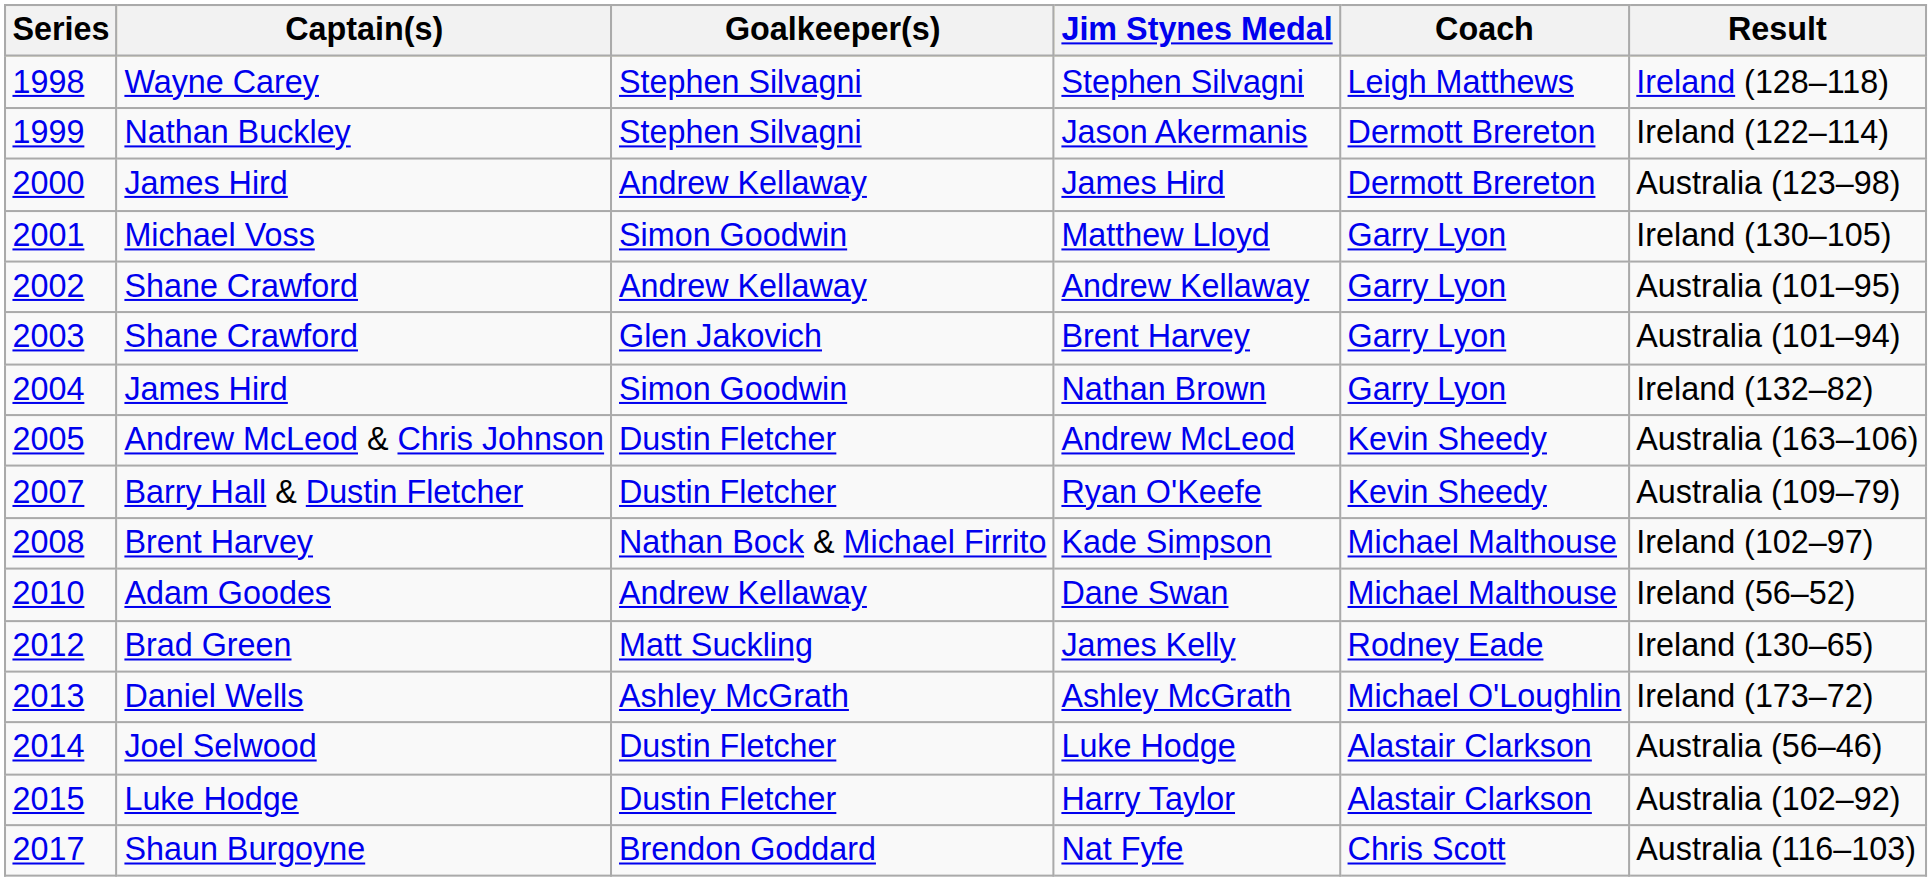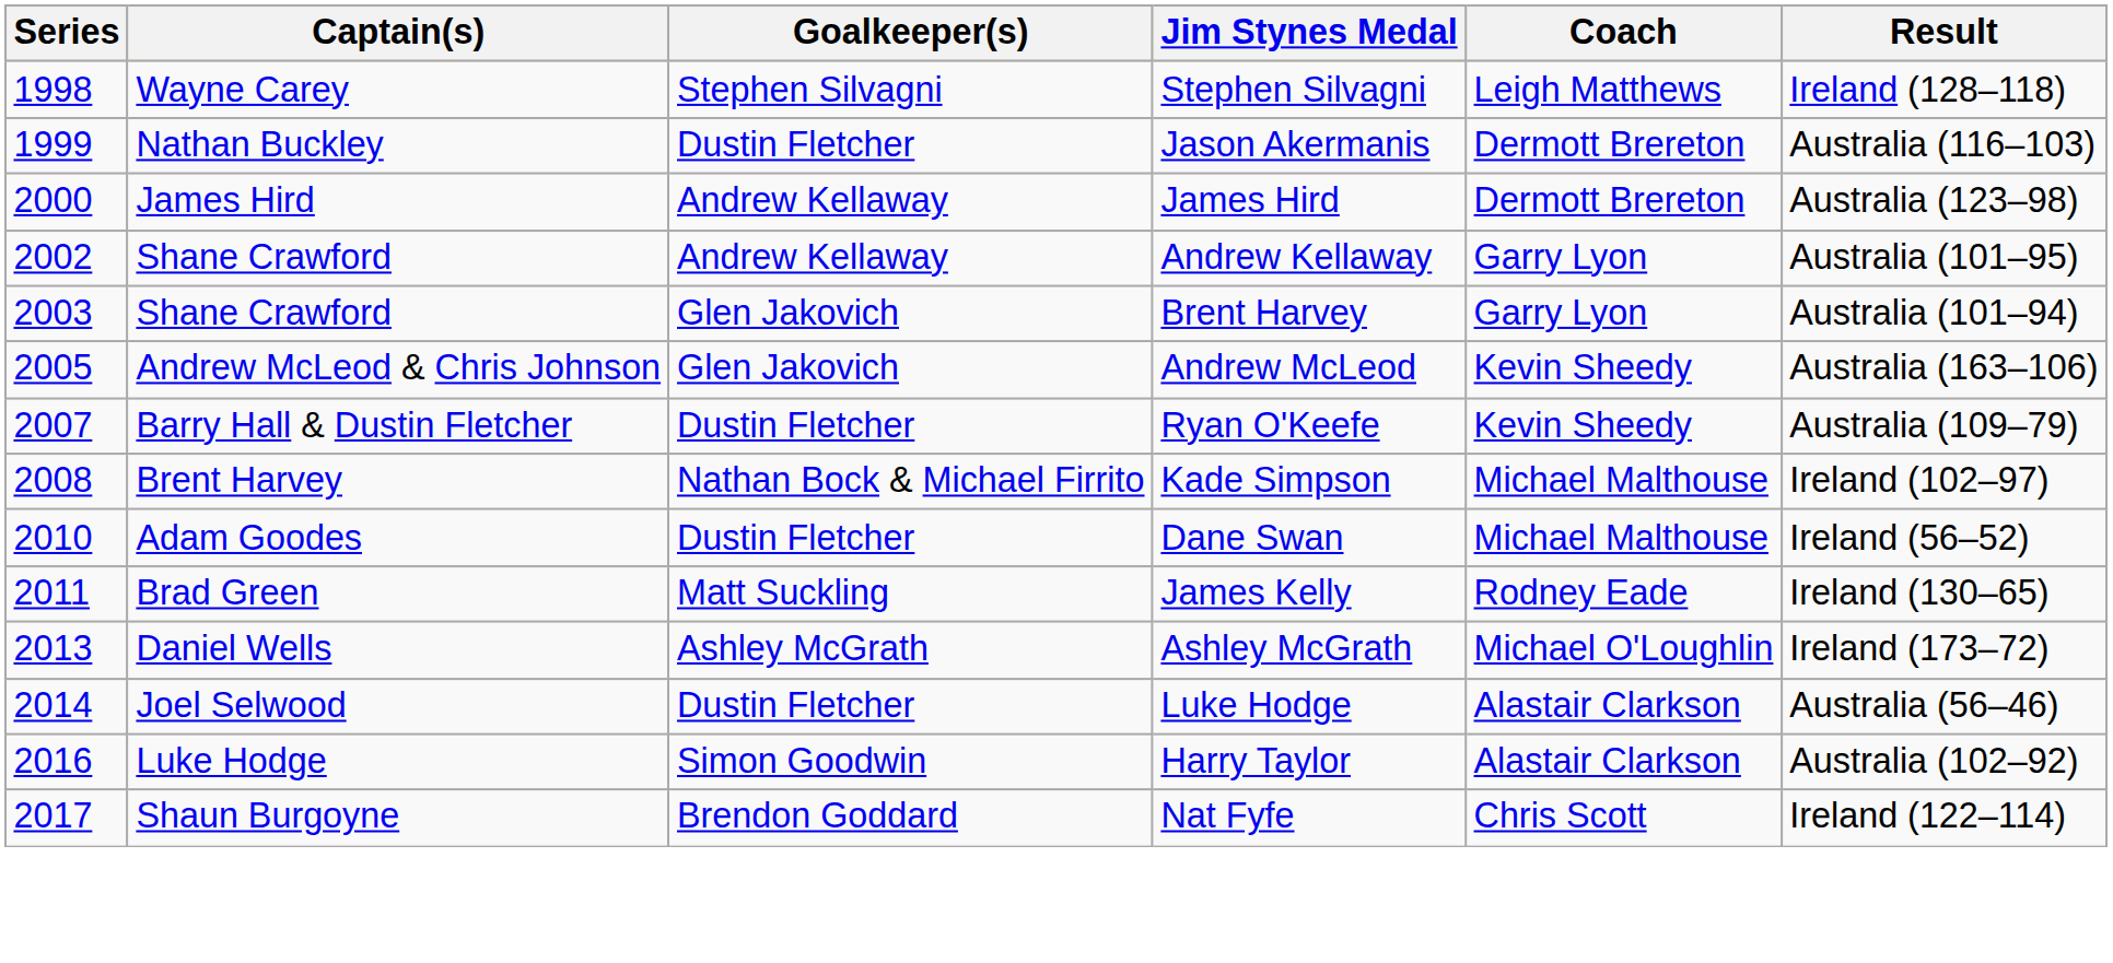Jason Akermanis | Goalkeeper(s): Stephen Silvagni -> Dustin Fletcher
Jason Akermanis | Result: Ireland (122–114) -> Australia (116–103)
- row: 2001 | Michael Voss | Simon Goodwin | Matthew Lloyd | Garry Lyon | Ireland (130–105)
- row: 2004 | James Hird | Simon Goodwin | Nathan Brown | Garry Lyon | Ireland (132–82)
Andrew McLeod | Goalkeeper(s): Dustin Fletcher -> Glen Jakovich
Dane Swan | Goalkeeper(s): Andrew Kellaway -> Dustin Fletcher
James Kelly | Series: 2012 -> 2011
Harry Taylor | Series: 2015 -> 2016
Harry Taylor | Goalkeeper(s): Dustin Fletcher -> Simon Goodwin
Nat Fyfe | Result: Australia (116–103) -> Ireland (122–114)
